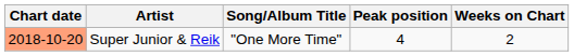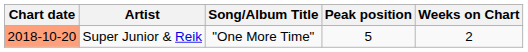Super Junior & Reik | Peak position: 4 -> 5
